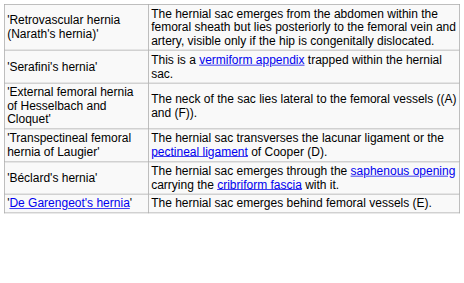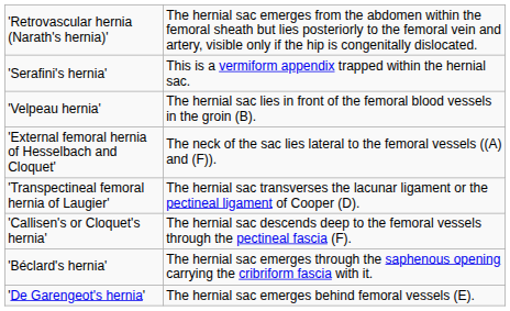+ row: 'Velpeau hernia' | The hernial sac lies in front of the femoral blood vessels in the groin (B).
+ row: 'Callisen's or Cloquet's hernia' | The hernial sac descends deep to the femoral vessels through the pectineal fascia (F).
